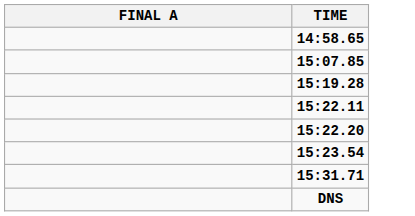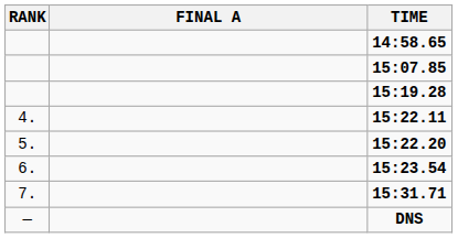+ column: RANK | 4. | 5. | 6. | 7. | —
